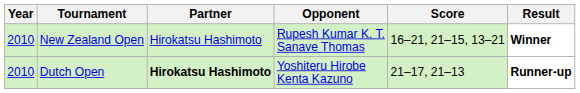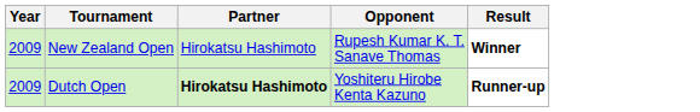- column: Score | 16–21, 21–15, 13–21 | 21–17, 21–13
New Zealand Open | Year: 2010 -> 2009
Dutch Open | Year: 2010 -> 2009
